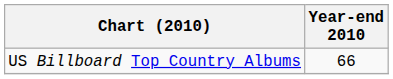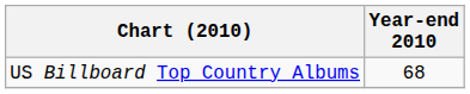US Billboard Top Country Albums | Year-end 2010: 66 -> 68
